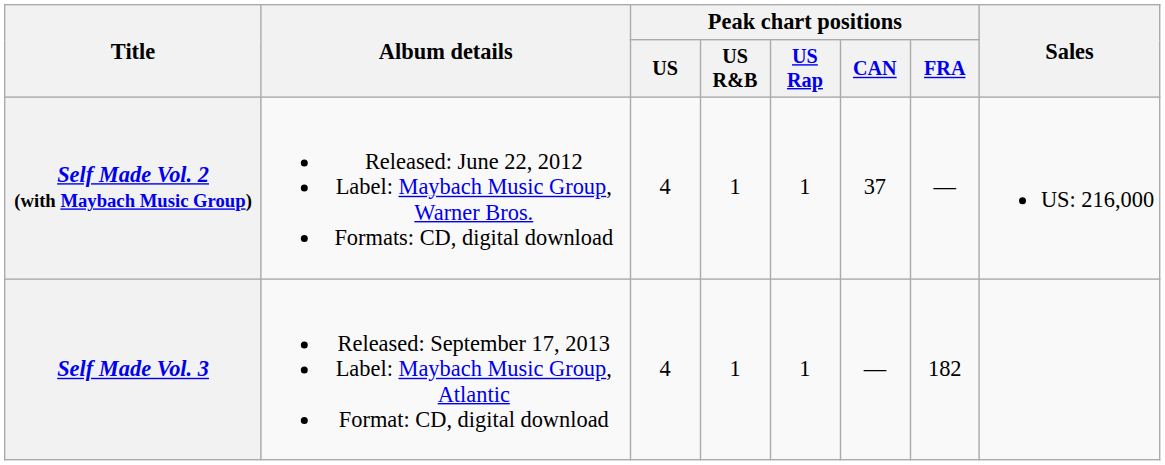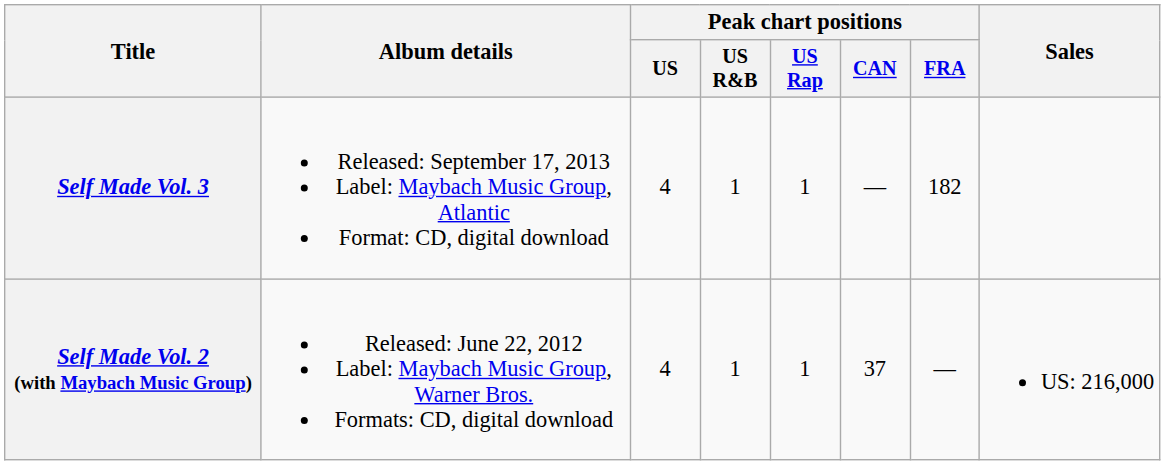rows swapped: Self Made Vol. 2 (with Maybach Music Group) <-> Self Made Vol. 3
